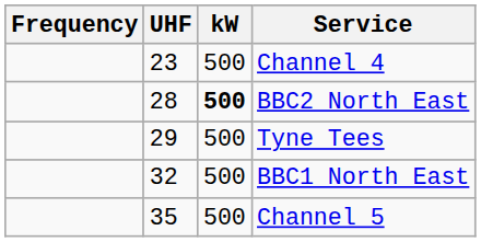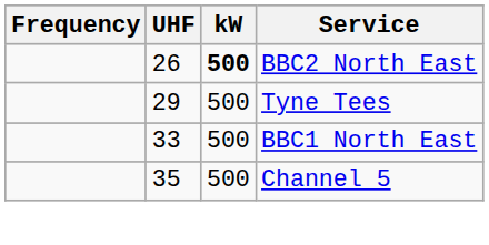- row: 23 | 500 | Channel 4
BBC2 North East | UHF: 28 -> 26
BBC1 North East | UHF: 32 -> 33
